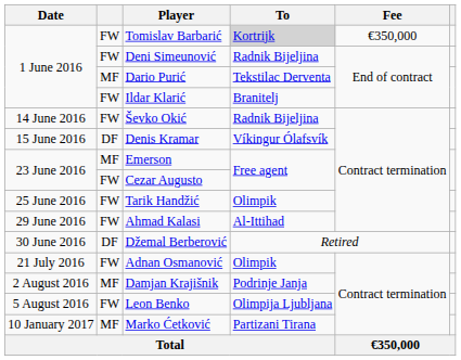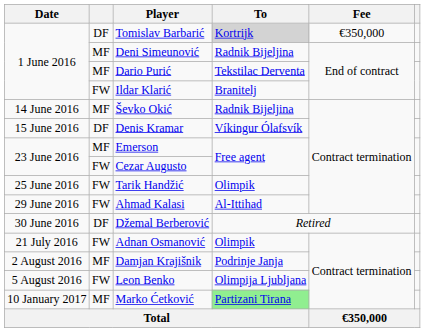Tomislav Barbarić | column 2: FW -> DF
Deni Simeunović | column 2: FW -> MF
Ševko Okić | column 2: FW -> MF
Marko Ćetković | To: no background -> lightgreen background
